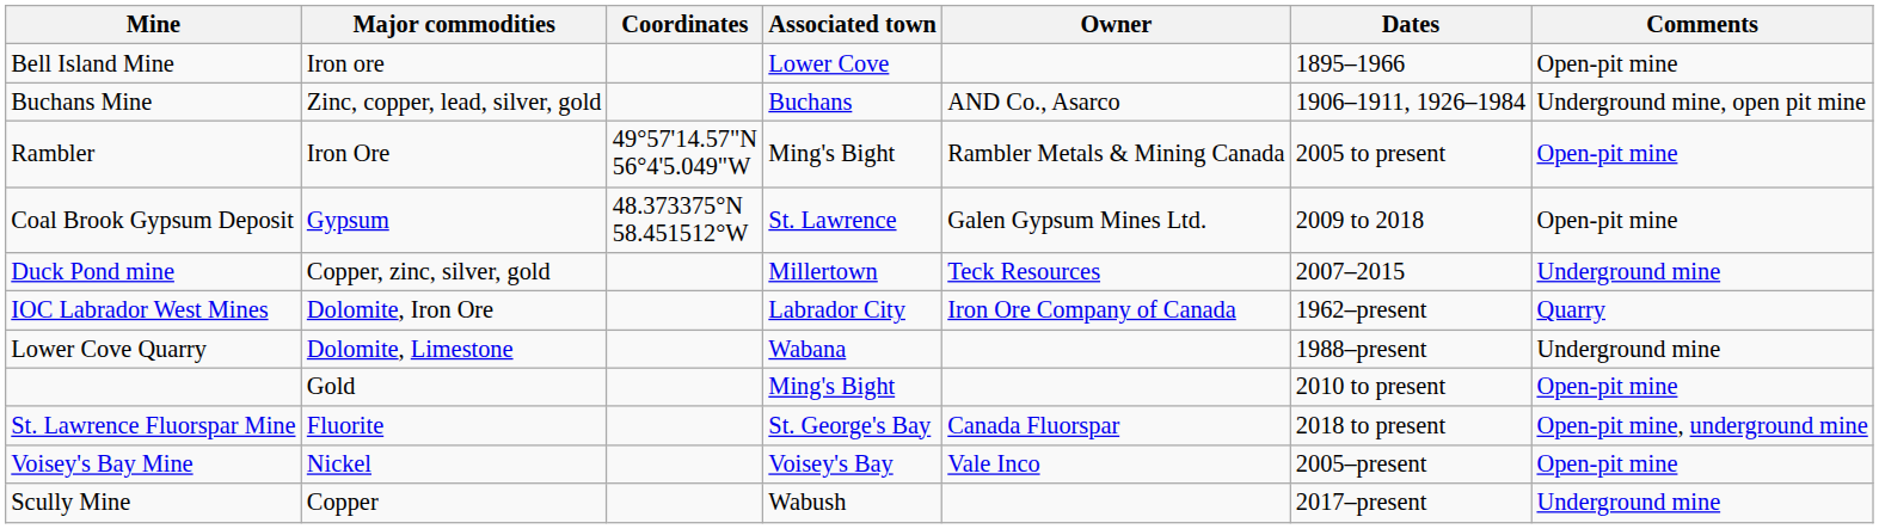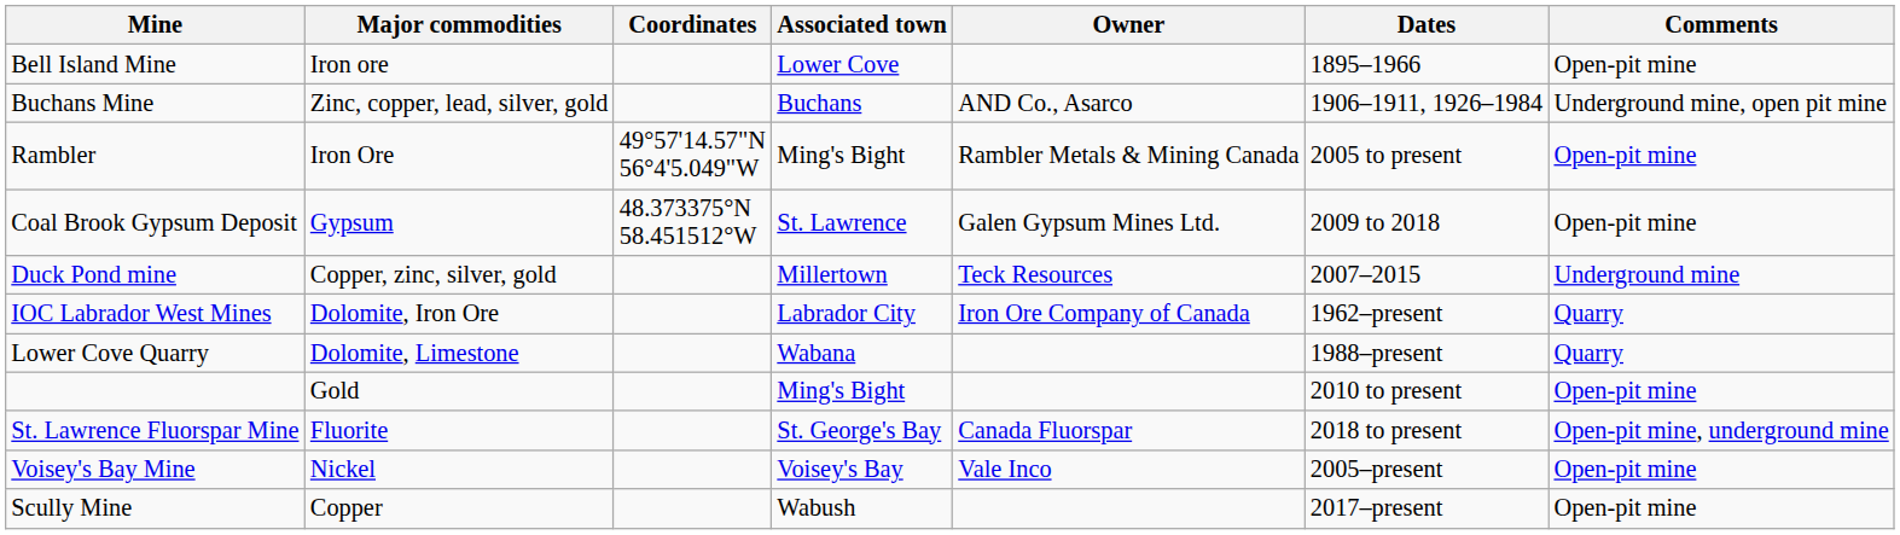Lower Cove Quarry | Comments: Underground mine -> Quarry
Scully Mine | Comments: Underground mine -> Open-pit mine
